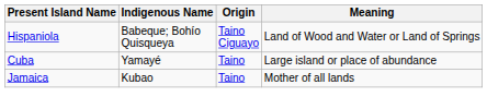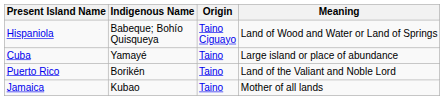+ row: Puerto Rico | Borikén | Taino | Land of the Valiant and Noble Lord
